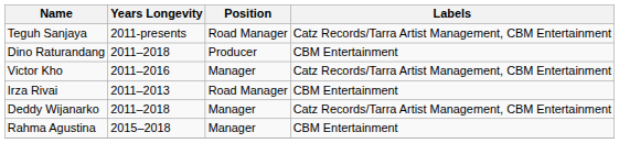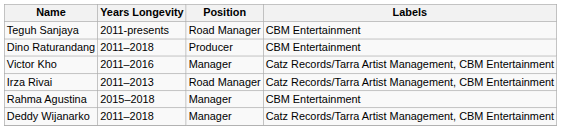Teguh Sanjaya | Labels: Catz Records/Tarra Artist Management, CBM Entertainment -> CBM Entertainment
Irza Rivai | Labels: CBM Entertainment -> Catz Records/Tarra Artist Management, CBM Entertainment
rows swapped: Deddy Wijanarko <-> Rahma Agustina
